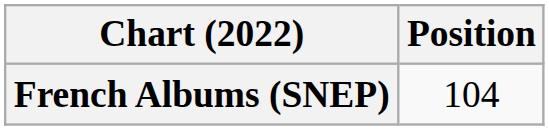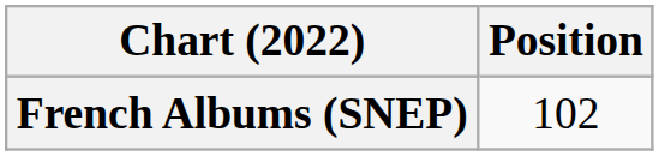French Albums (SNEP) | Position: 104 -> 102
